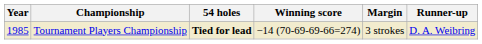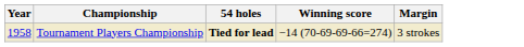- column: Runner-up | D. A. Weibring
Tournament Players Championship | Year: 1985 -> 1958
